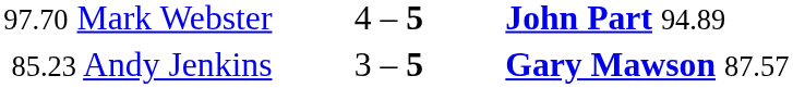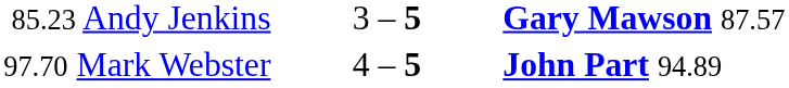rows swapped: 97.70 Mark Webster <-> 85.23 Andy Jenkins
